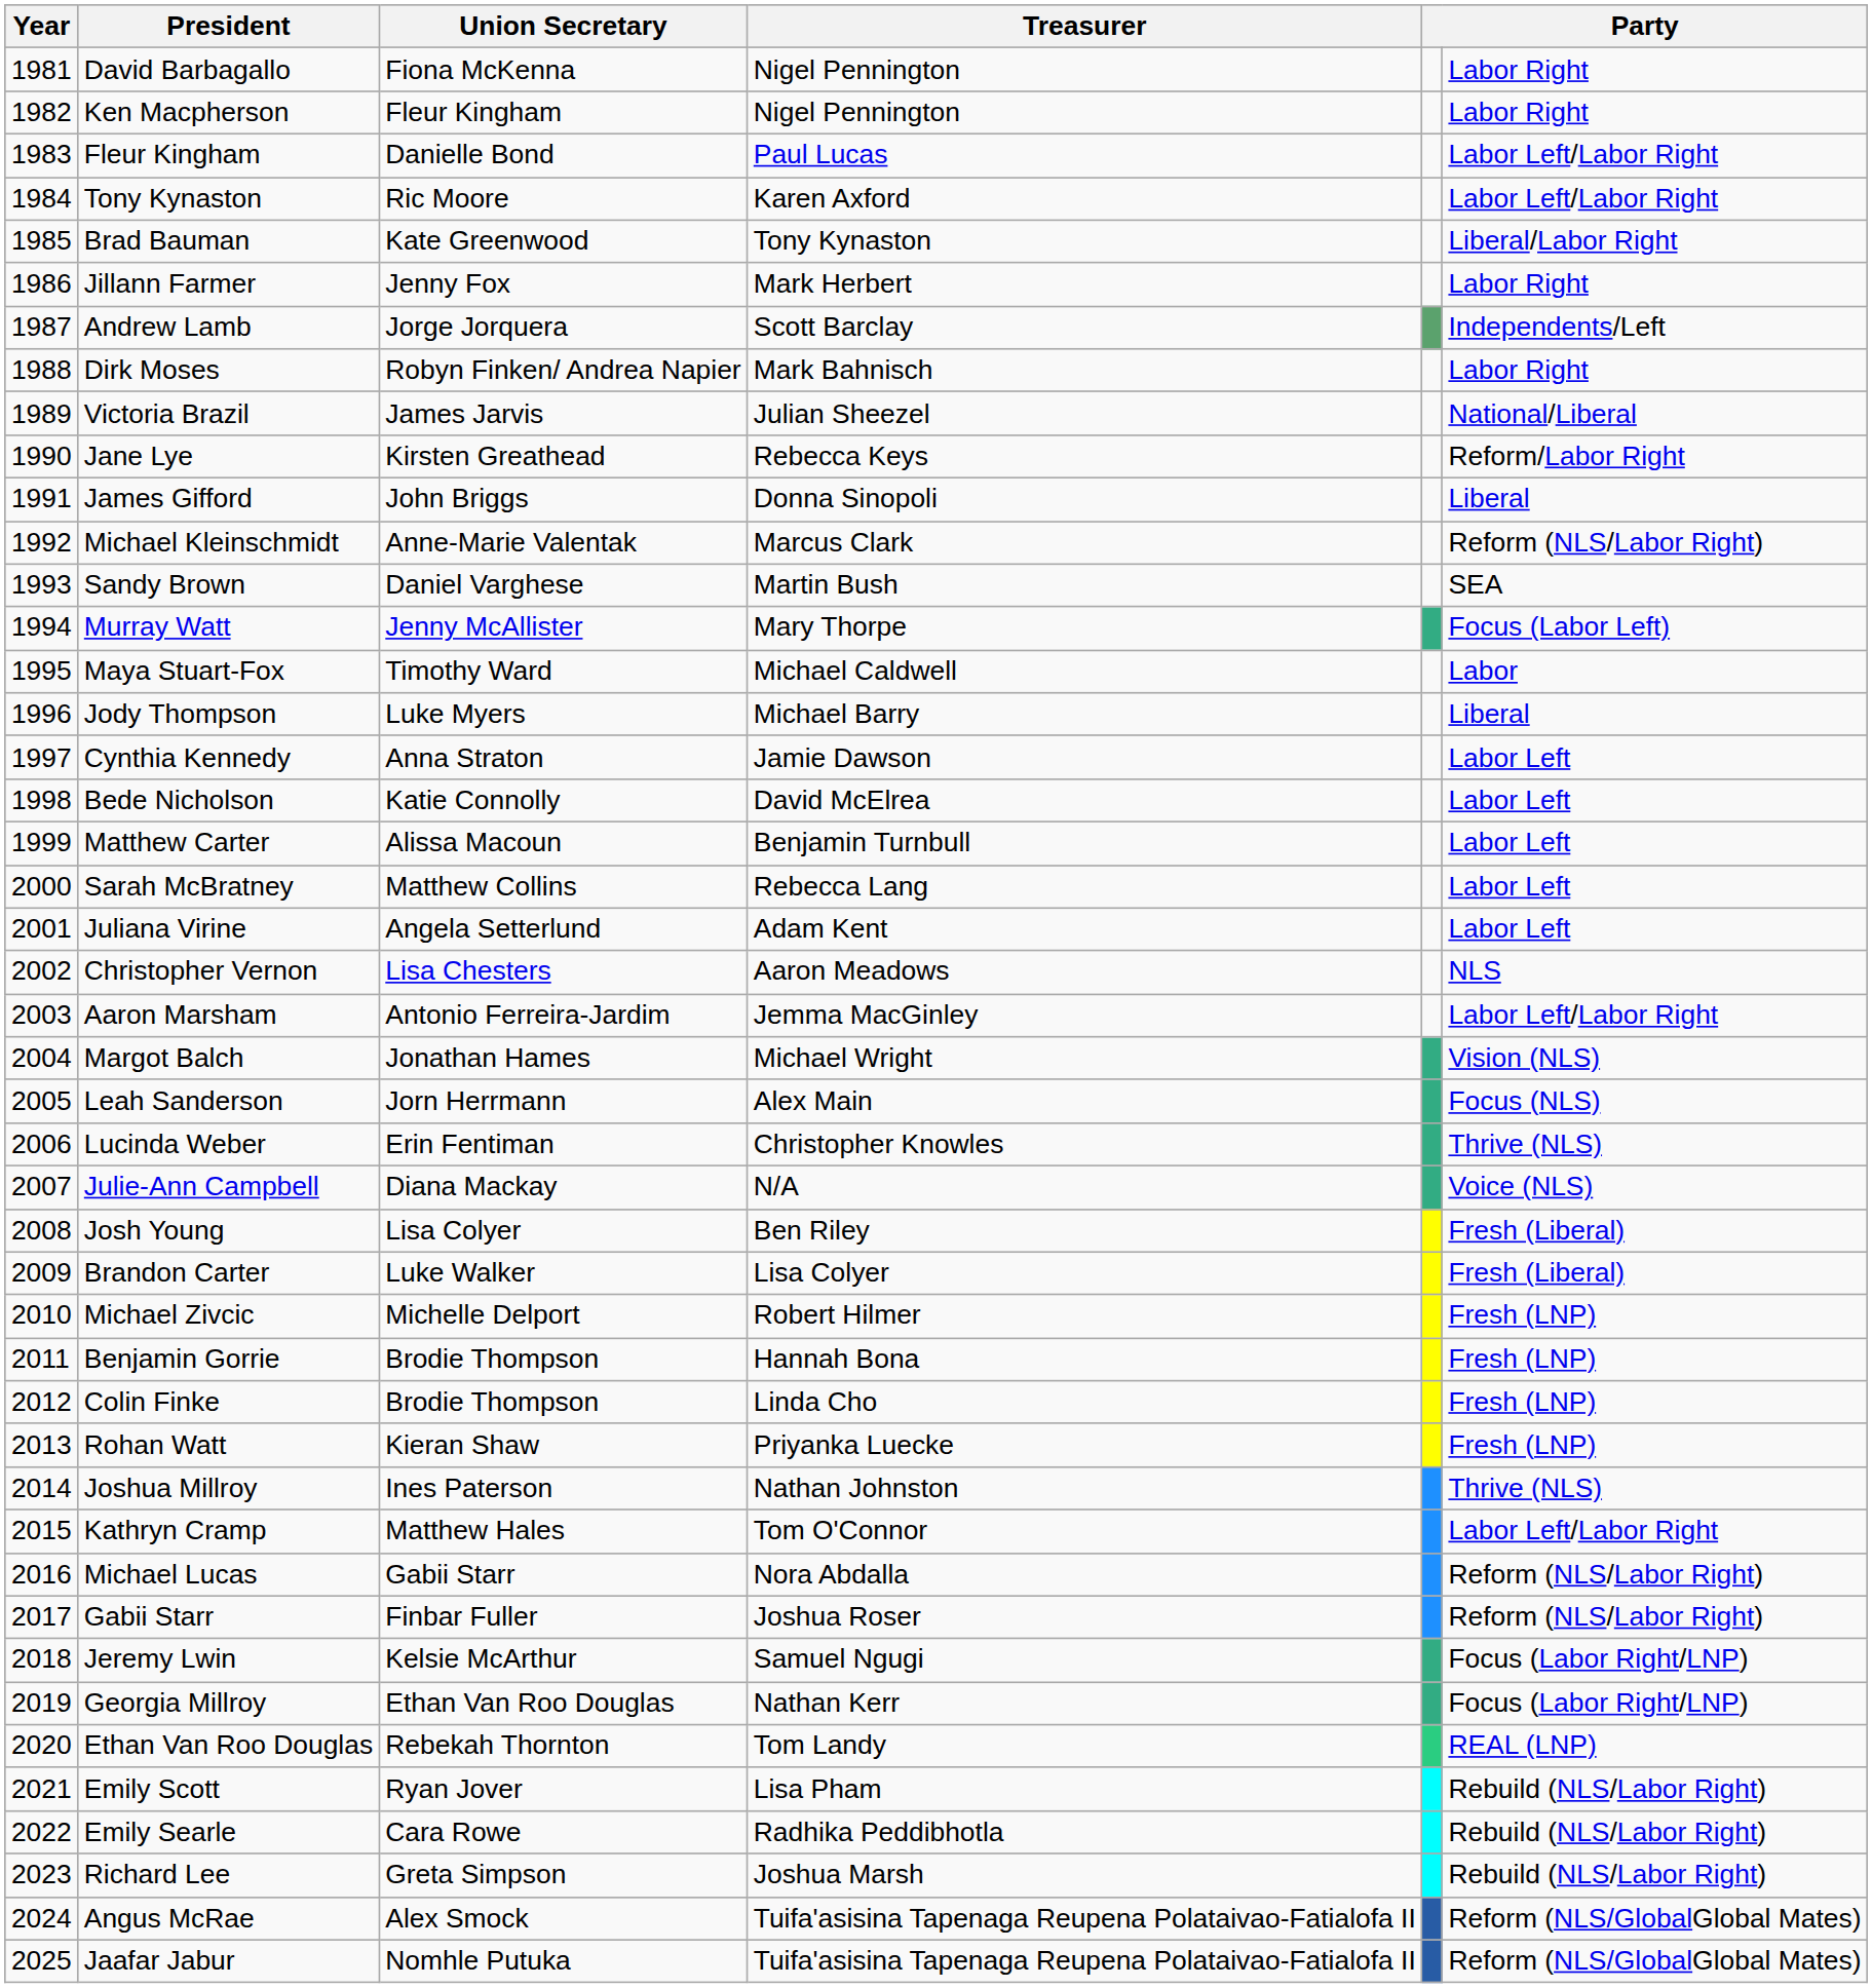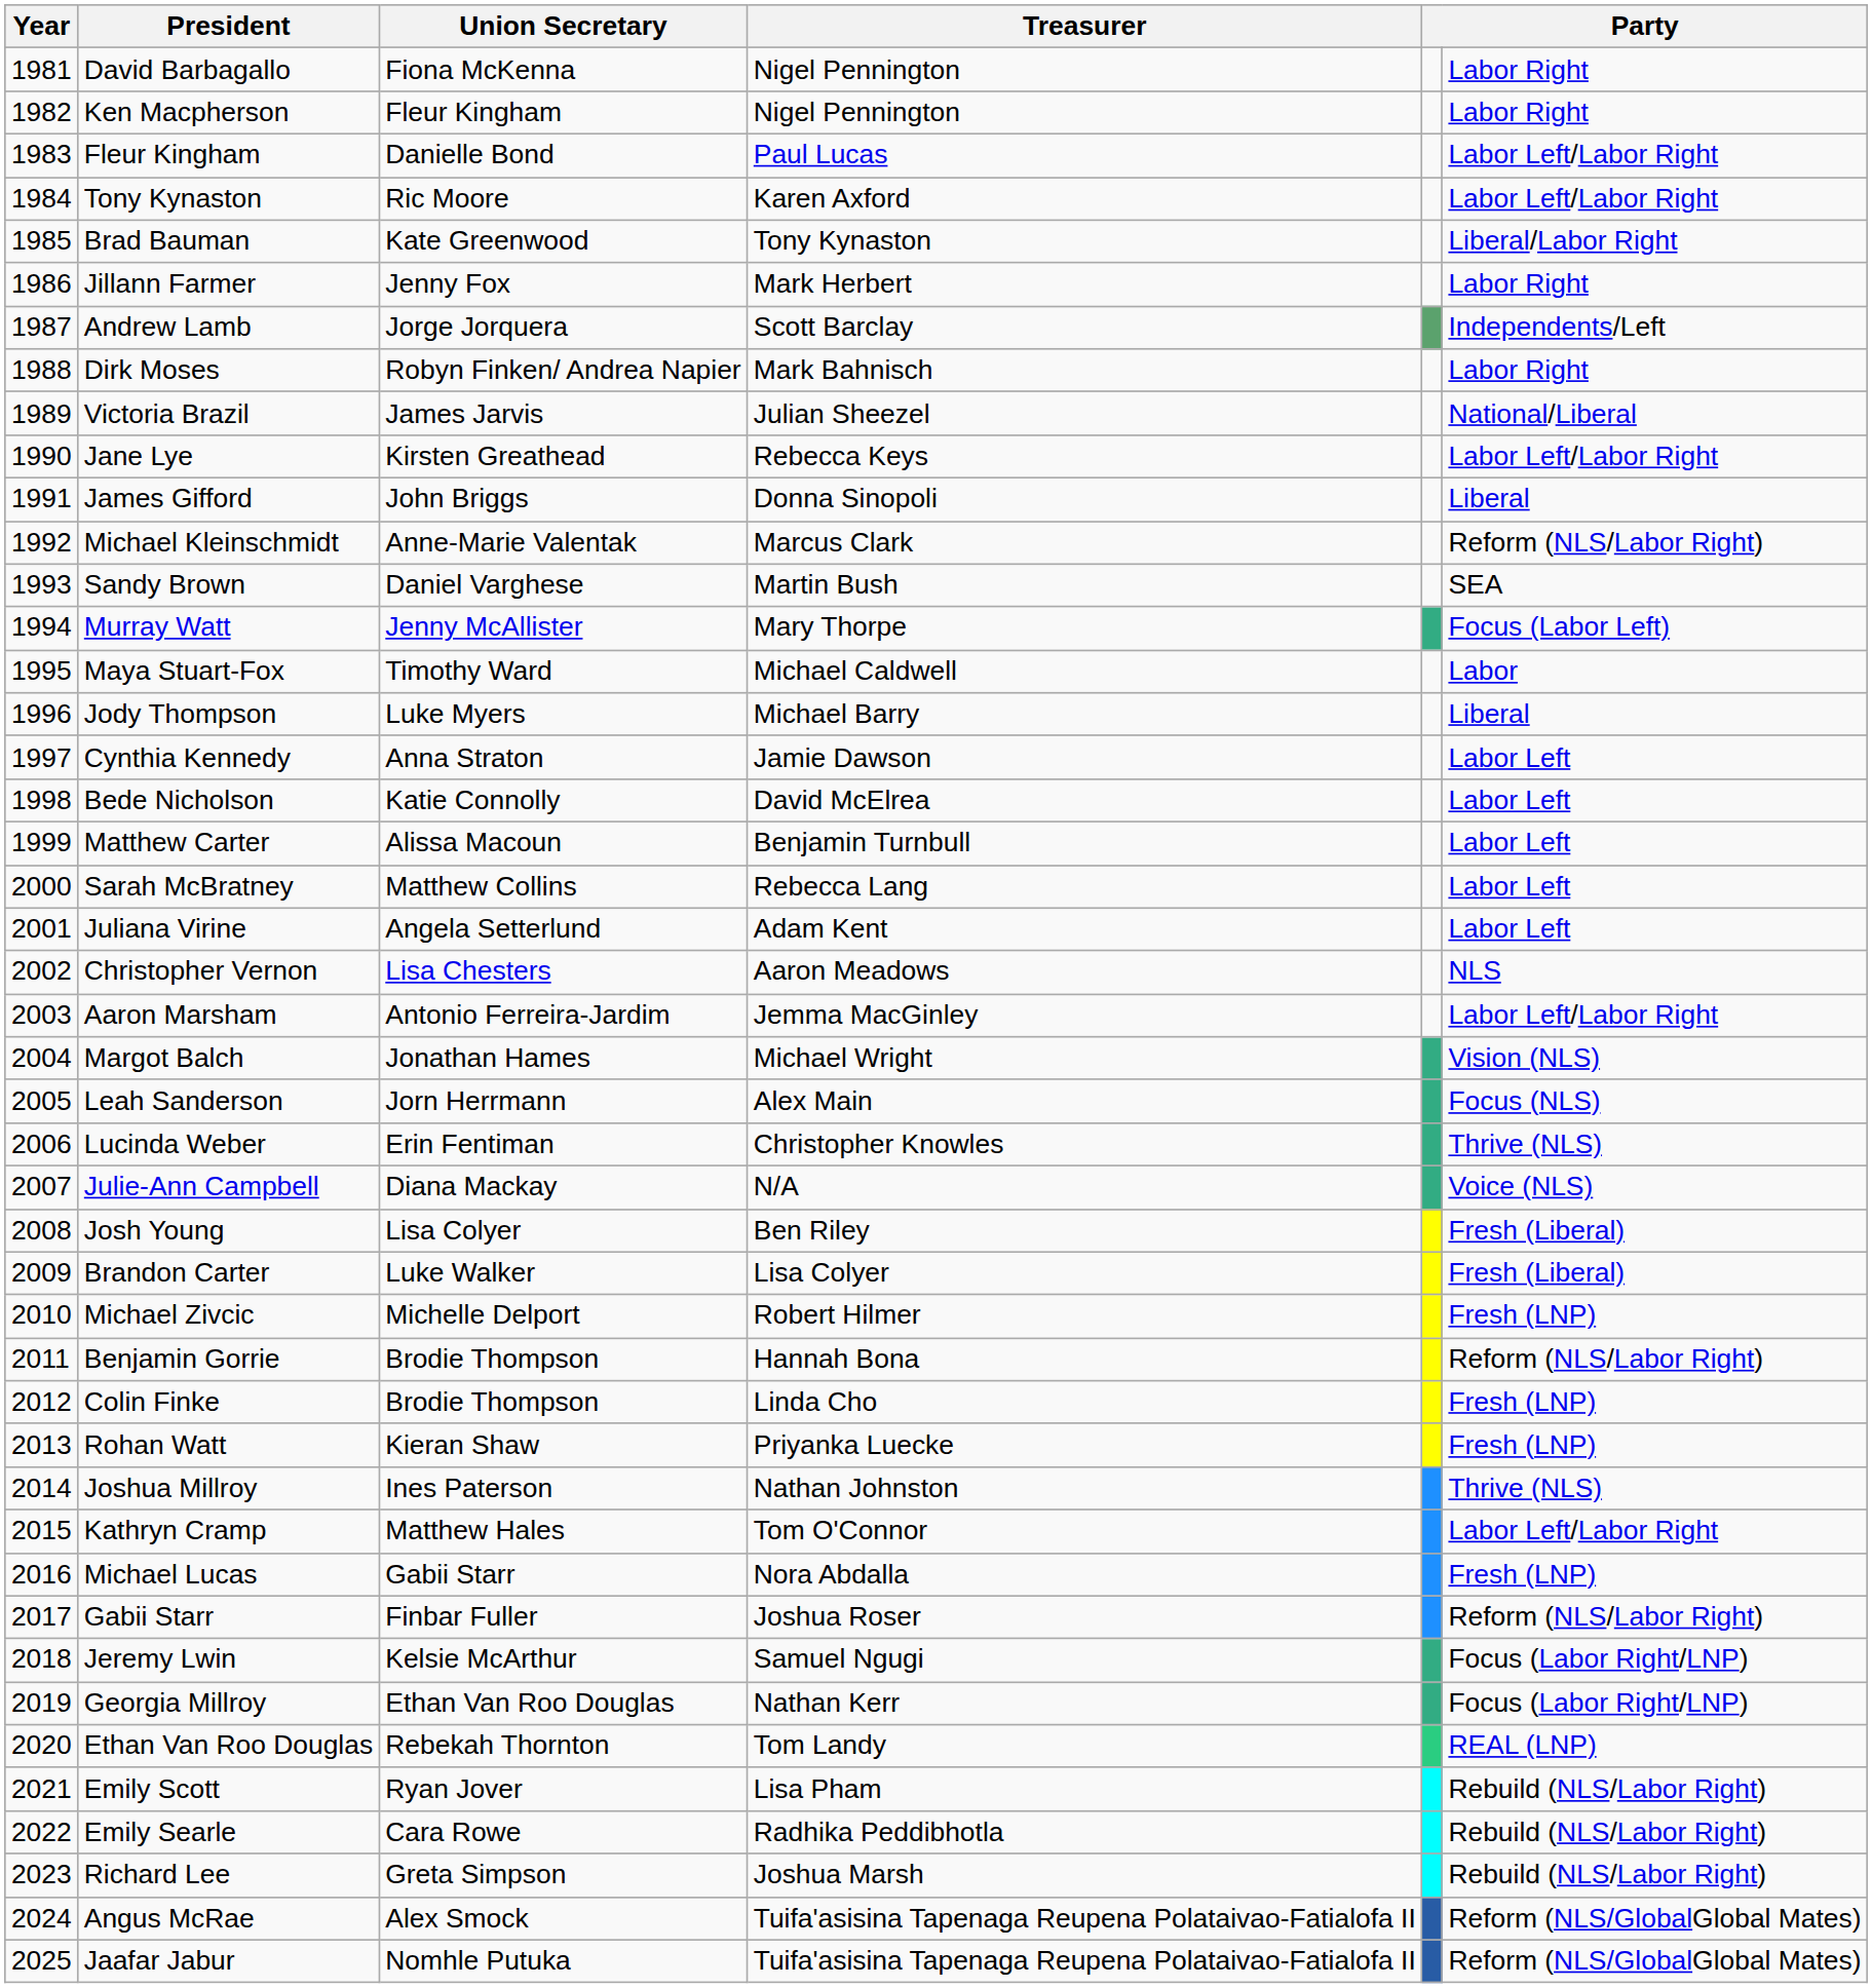Jane Lye | column 6: Reform/Labor Right -> Labor Left/Labor Right
Benjamin Gorrie | column 6: Fresh (LNP) -> Reform (NLS/Labor Right)
Michael Lucas | column 6: Reform (NLS/Labor Right) -> Fresh (LNP)
